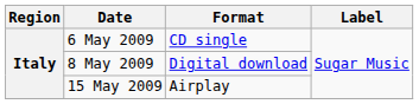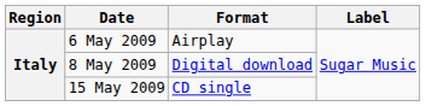6 May 2009 | Format: CD single -> Airplay
15 May 2009 | Format: Airplay -> CD single
